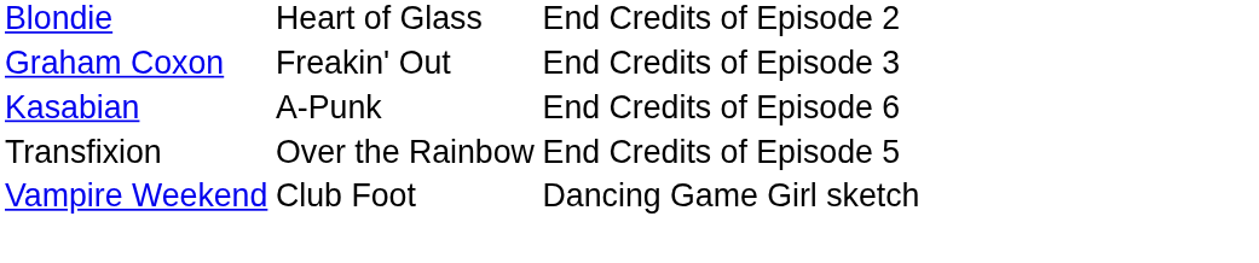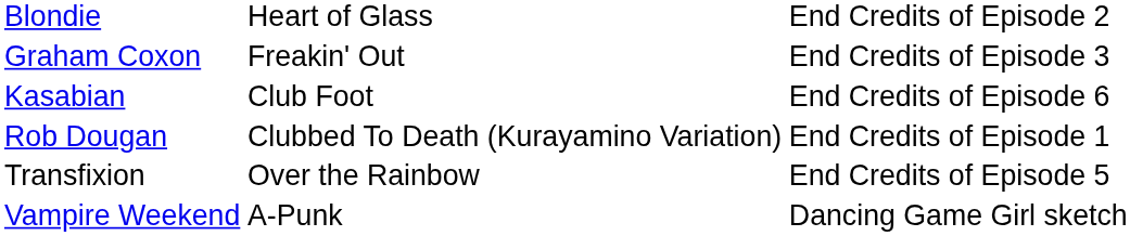Kasabian | column 2: A-Punk -> Club Foot
+ row: Rob Dougan | Clubbed To Death (Kurayamino Variation) | End Credits of Episode 1
Vampire Weekend | column 2: Club Foot -> A-Punk
